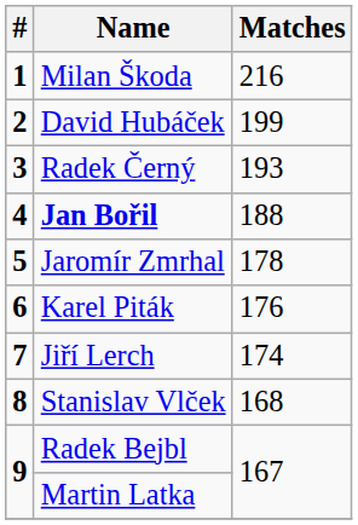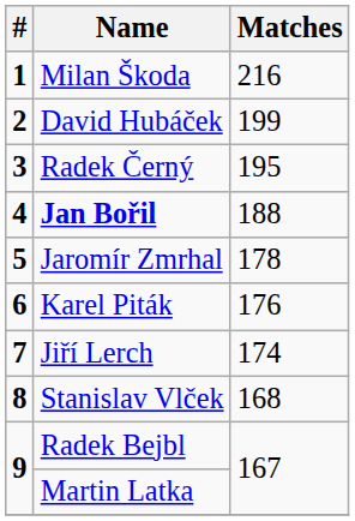Radek Černý | Matches: 193 -> 195
